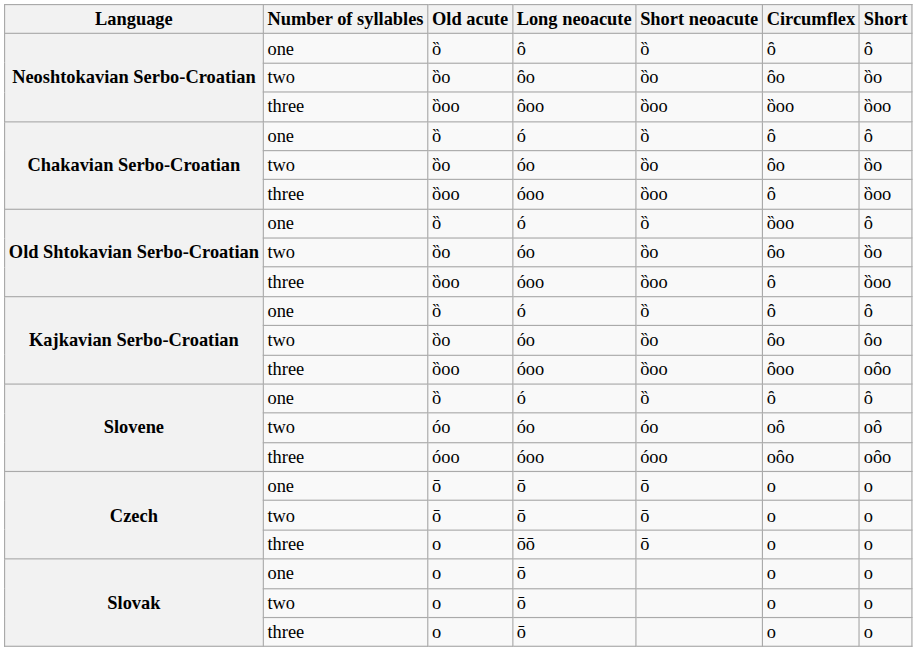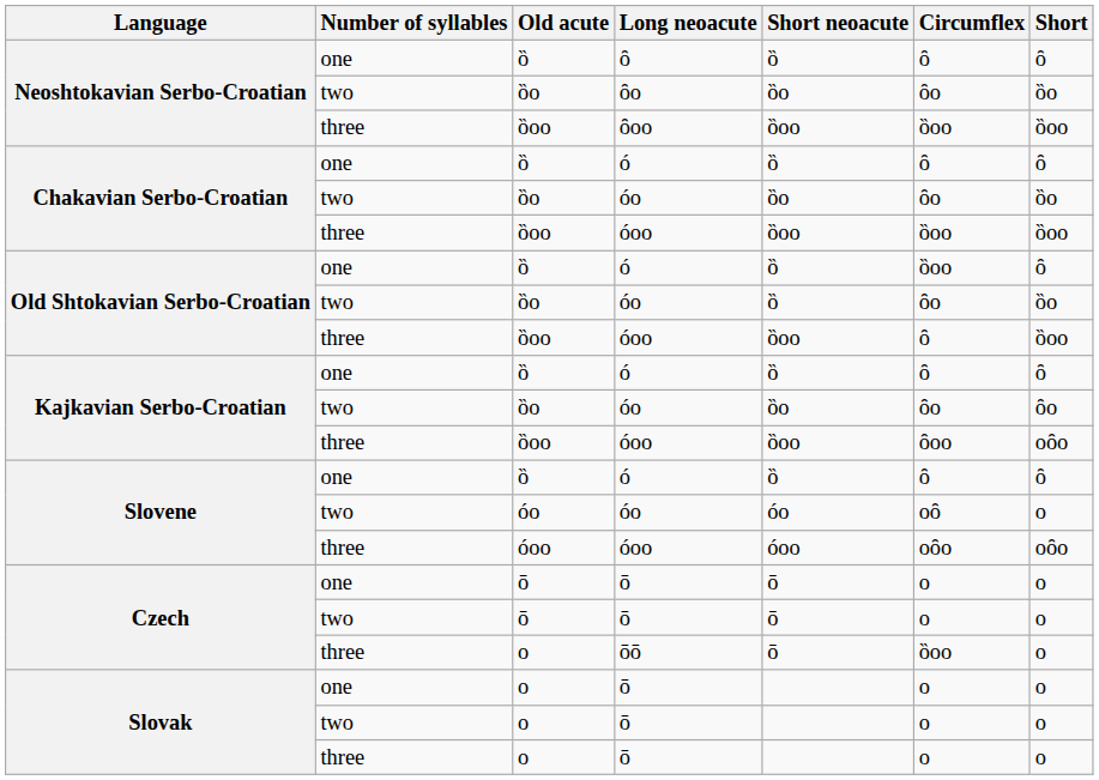Chakavian Serbo-Croatian / óoo | Circumflex: ȏ -> ȍoo
Old Shtokavian Serbo-Croatian / óo | Short neoacute: ȍo -> ȍ
Slovene / óo | Short: oȏ -> o
ōō | Circumflex: o -> ȍoo
